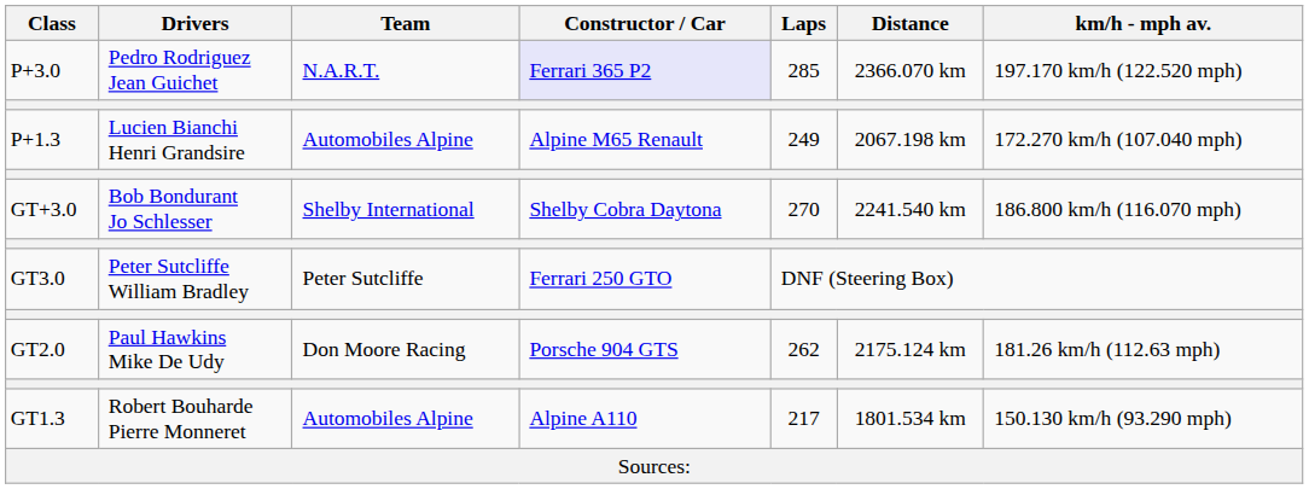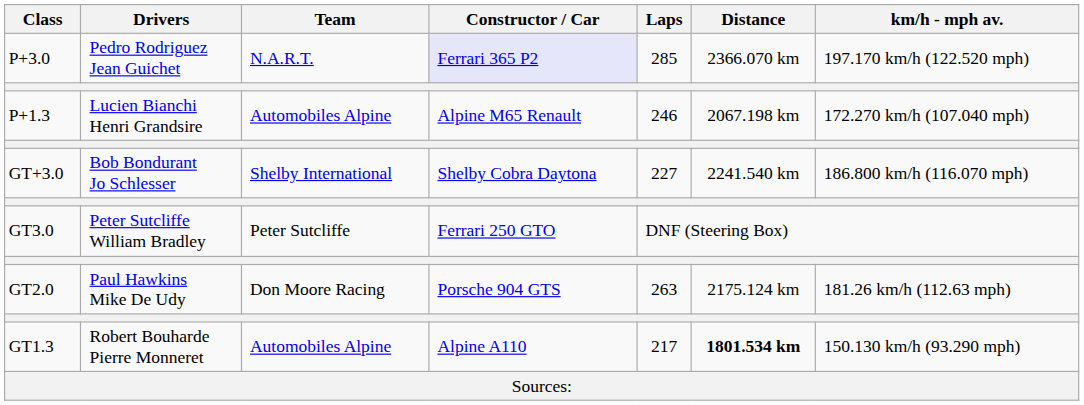P+1.3 | Laps: 249 -> 246
GT+3.0 | Laps: 270 -> 227
GT2.0 | Laps: 262 -> 263
GT1.3 | Distance: normal -> bold
